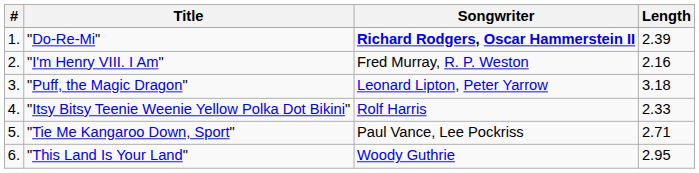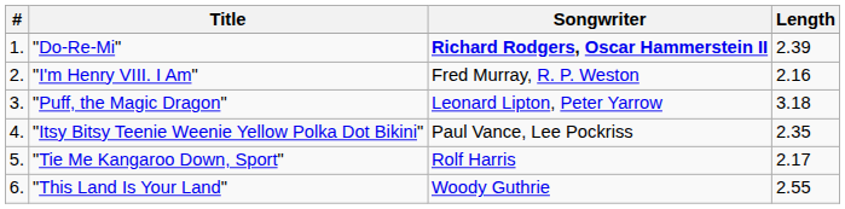"Itsy Bitsy Teenie Weenie Yellow Polka Dot Bikini" | Songwriter: Rolf Harris -> Paul Vance, Lee Pockriss
"Itsy Bitsy Teenie Weenie Yellow Polka Dot Bikini" | Length: 2.33 -> 2.35
"Tie Me Kangaroo Down, Sport" | Songwriter: Paul Vance, Lee Pockriss -> Rolf Harris
"Tie Me Kangaroo Down, Sport" | Length: 2.71 -> 2.17
"This Land Is Your Land" | Length: 2.95 -> 2.55
